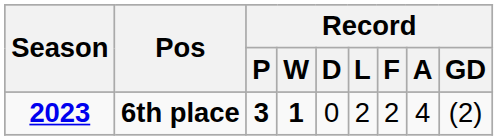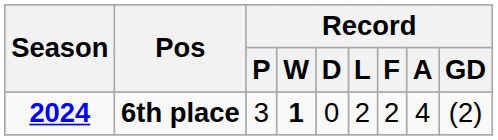6th place | Season: 2023 -> 2024
6th place | Record / P: bold -> normal
